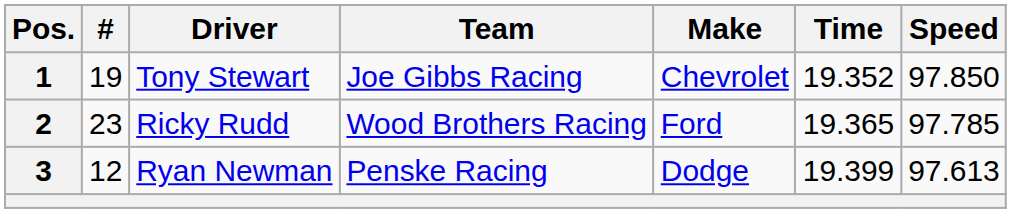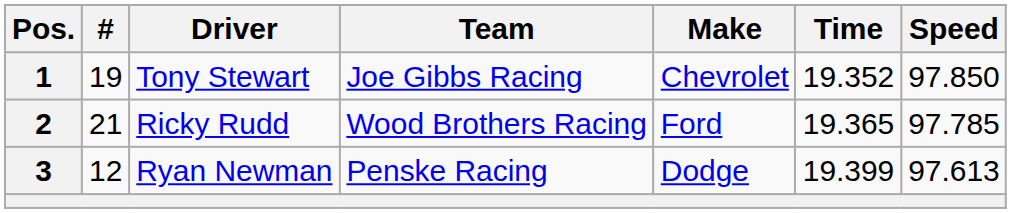2 | #: 23 -> 21
